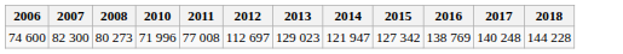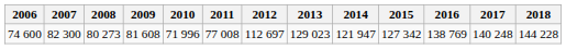+ column: 2009 | 81 608
